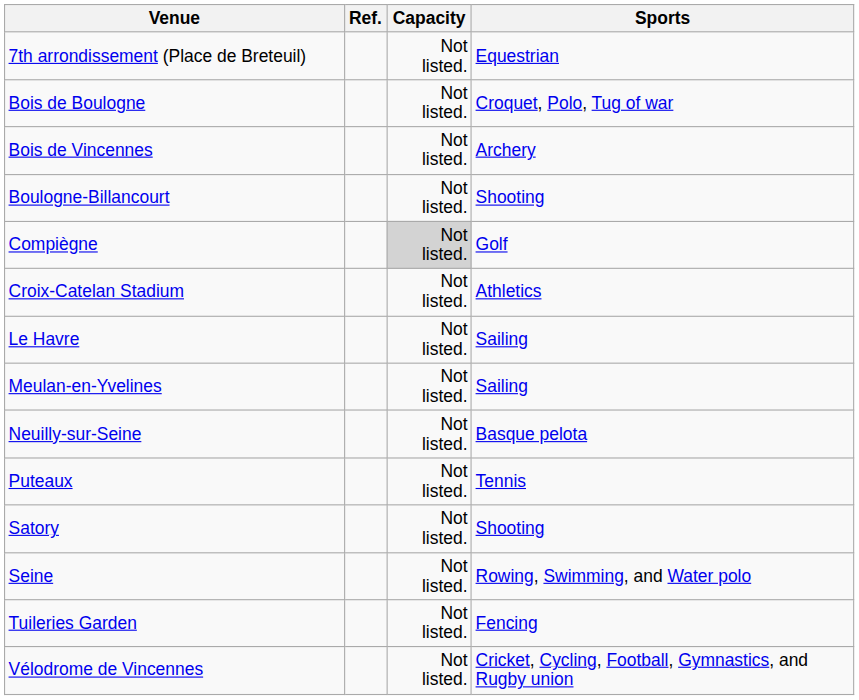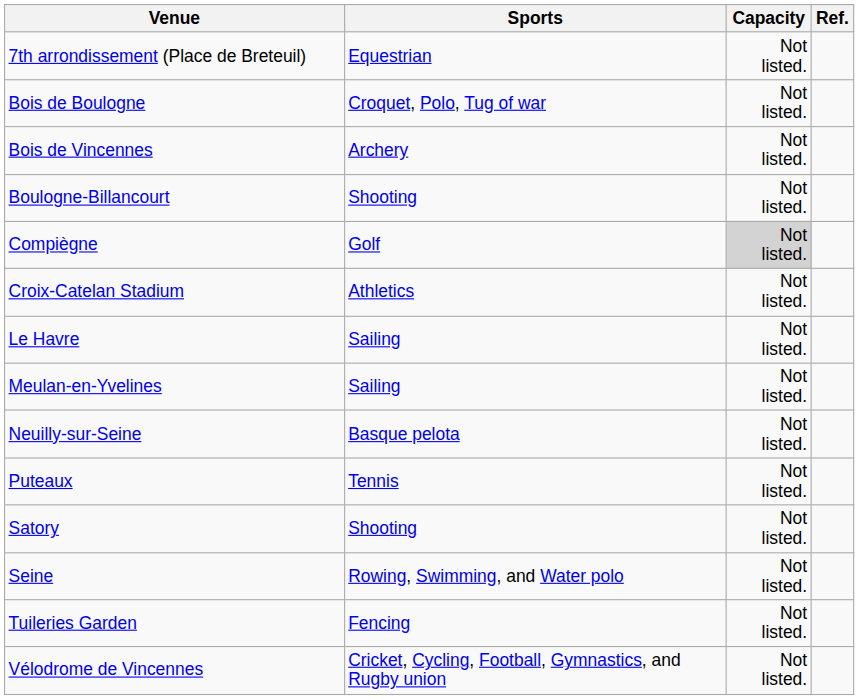columns swapped: Sports <-> Ref.
